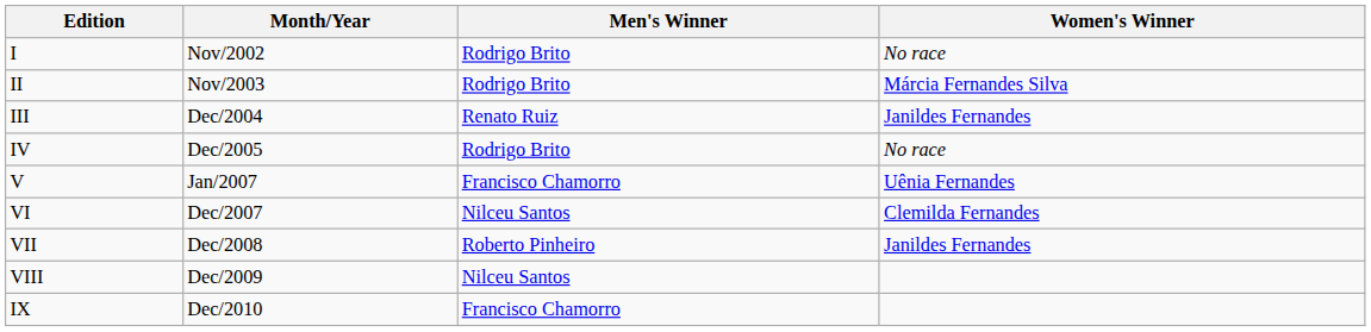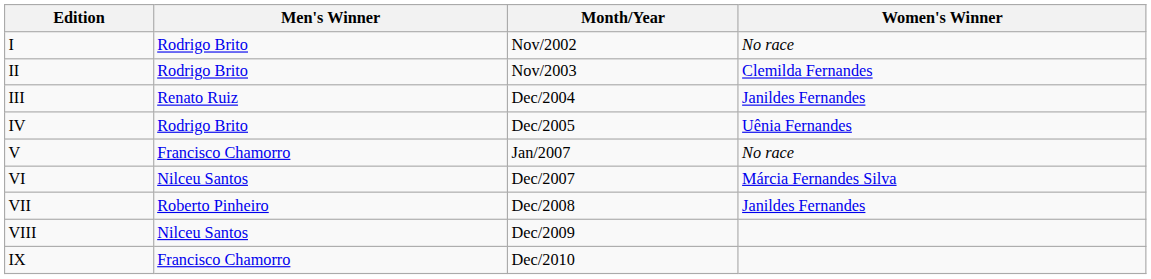columns swapped: Month/Year <-> Men's Winner
II | Women's Winner: Márcia Fernandes Silva -> Clemilda Fernandes
IV | Women's Winner: No race -> Uênia Fernandes
V | Women's Winner: Uênia Fernandes -> No race
VI | Women's Winner: Clemilda Fernandes -> Márcia Fernandes Silva
